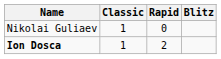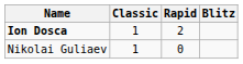rows swapped: Nikolai Guliaev <-> Ion Dosca
